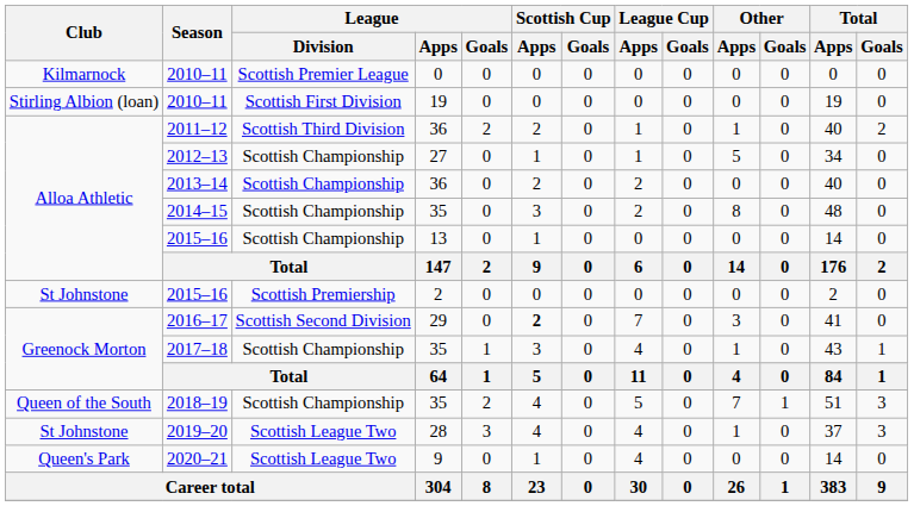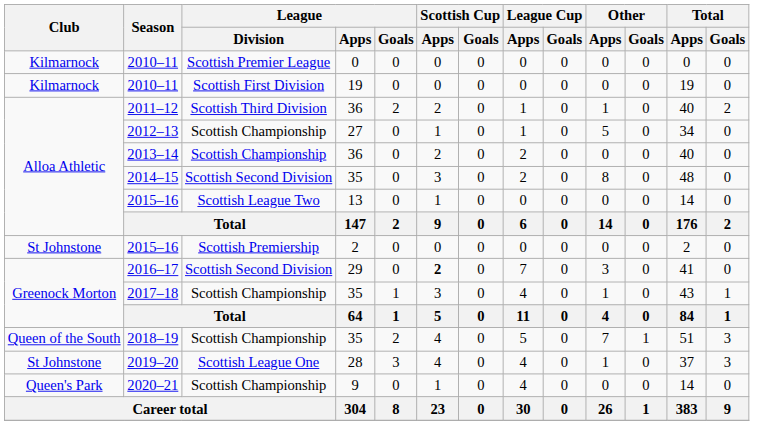2010–11 / 19 | Club: Stirling Albion (loan) -> Kilmarnock
2014–15 | League / Division: Scottish Championship -> Scottish Second Division
2015–16 / 13 | League / Division: Scottish Championship -> Scottish League Two
2019–20 | League / Division: Scottish League Two -> Scottish League One
2020–21 | League / Division: Scottish League Two -> Scottish Championship
